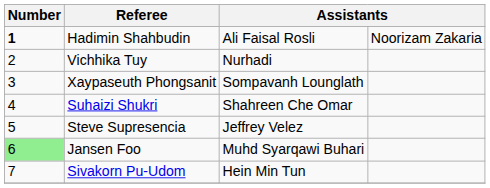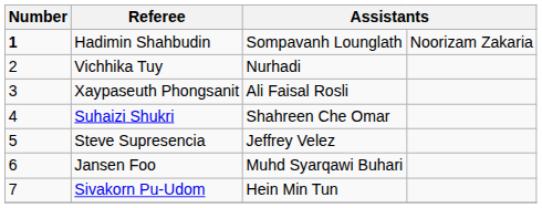Hadimin Shahbudin | column 3: Ali Faisal Rosli -> Sompavanh Lounglath
Xaypaseuth Phongsanit | column 3: Sompavanh Lounglath -> Ali Faisal Rosli
Jansen Foo | Number: lightgreen background -> no background
